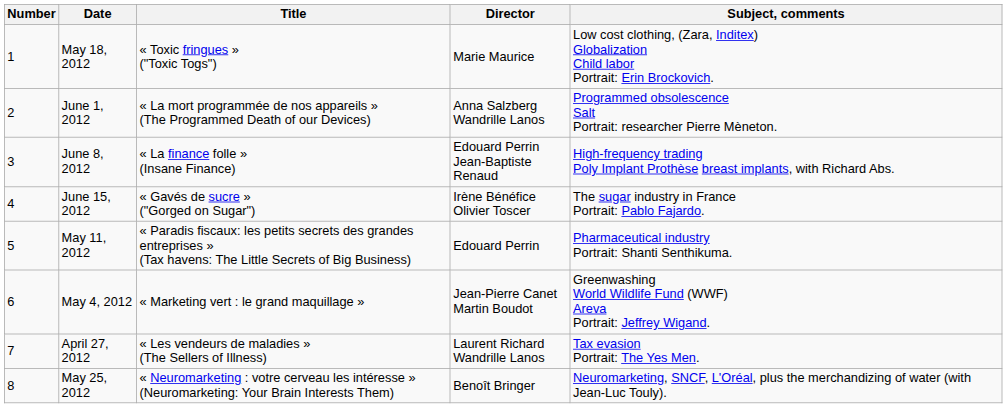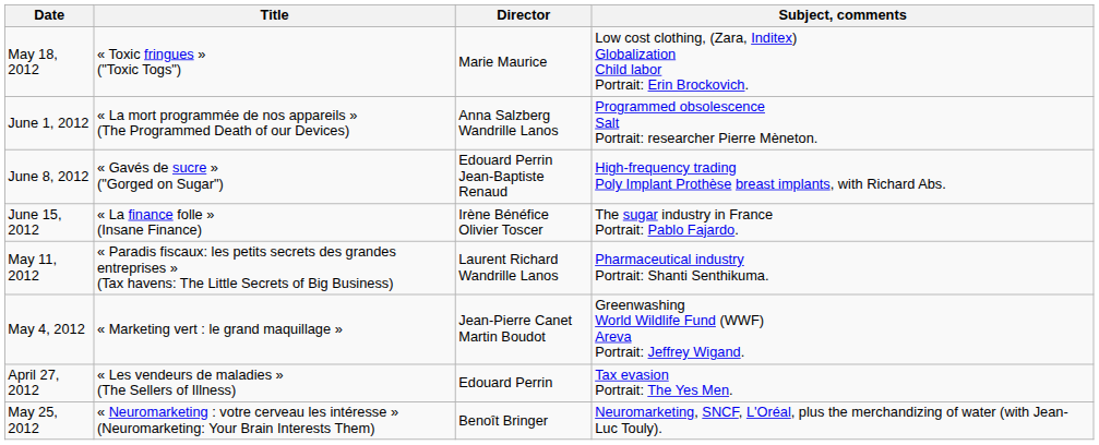- column: Number | 1 | 2 | 3 | 4 | 5 | 6 | 7 | 8
June 8, 2012 | Title: « La finance folle » (Insane Finance) -> « Gavés de sucre » ("Gorged on Sugar")
June 15, 2012 | Title: « Gavés de sucre » ("Gorged on Sugar") -> « La finance folle » (Insane Finance)
May 11, 2012 | Director: Edouard Perrin -> Laurent Richard Wandrille Lanos
April 27, 2012 | Director: Laurent Richard Wandrille Lanos -> Edouard Perrin
